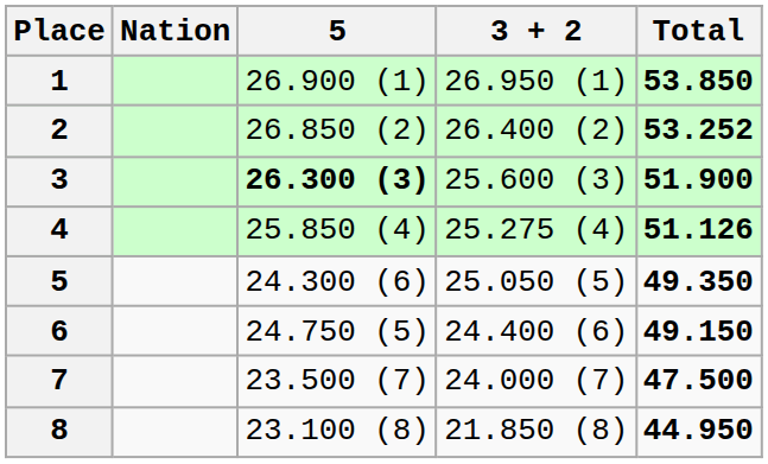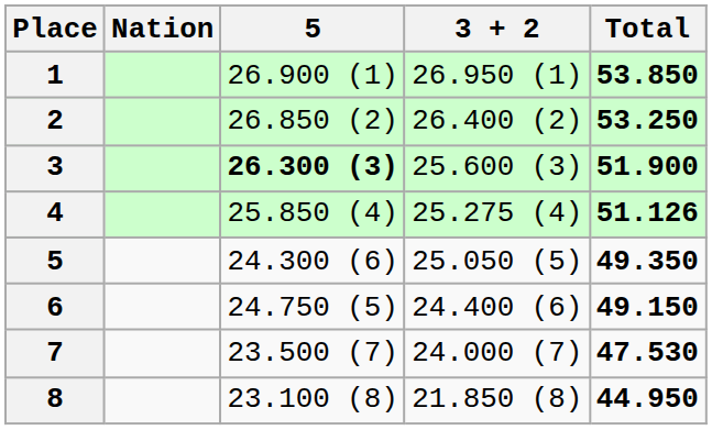2 | Total: 53.252 -> 53.250
7 | Total: 47.500 -> 47.530
